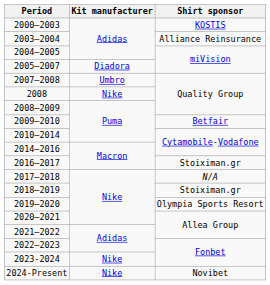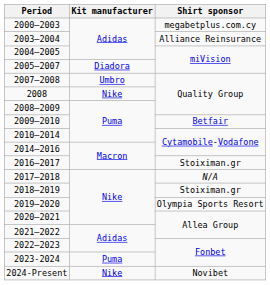2000–2003 | Shirt sponsor: KOSTIS -> megabetplus.com.cy
2023-2024 | Kit manufacturer: Nike -> Puma
